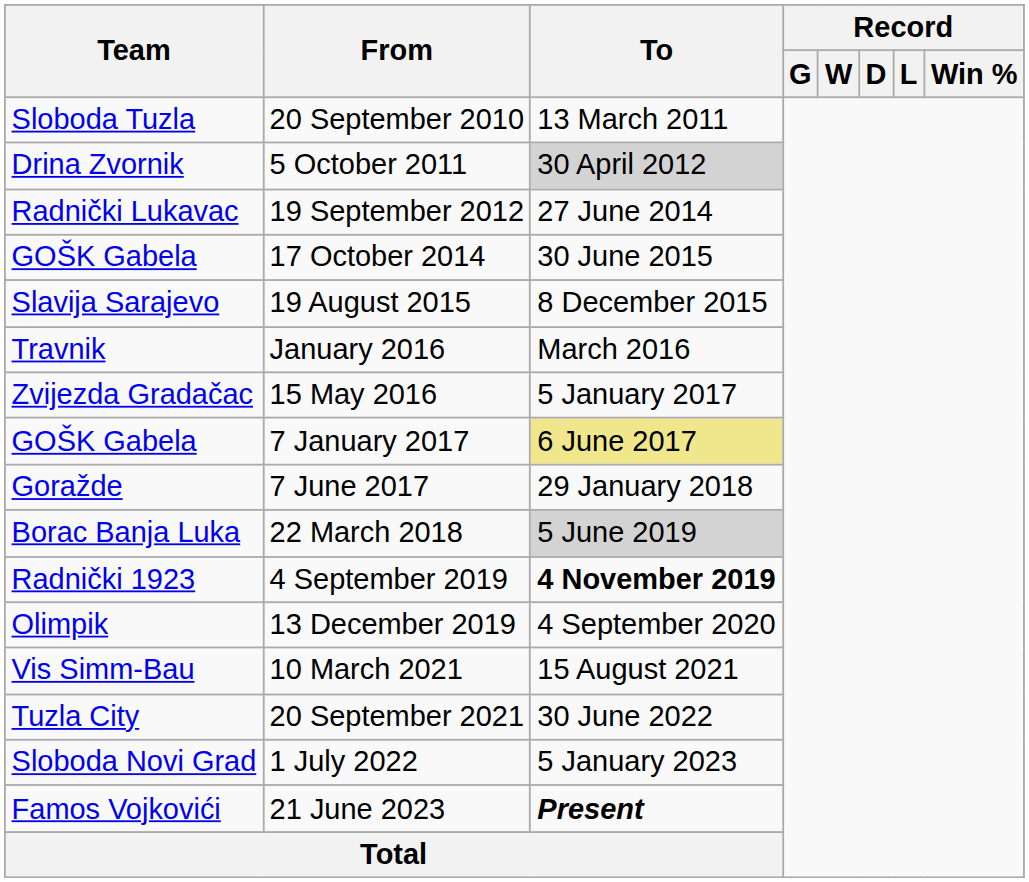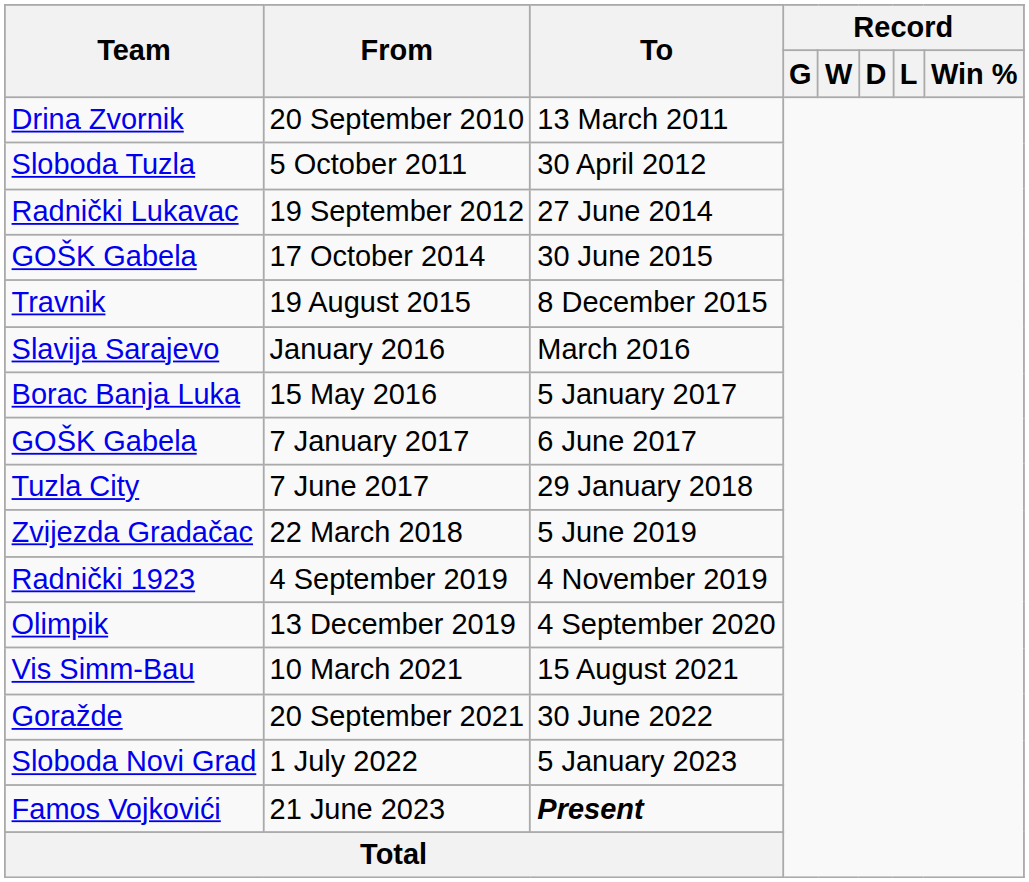20 September 2010 | Team: Sloboda Tuzla -> Drina Zvornik
5 October 2011 | Team: Drina Zvornik -> Sloboda Tuzla
5 October 2011 | To: lightgrey background -> no background
19 August 2015 | Team: Slavija Sarajevo -> Travnik
January 2016 | Team: Travnik -> Slavija Sarajevo
15 May 2016 | Team: Zvijezda Gradačac -> Borac Banja Luka
7 January 2017 | To: khaki background -> no background
7 June 2017 | Team: Goražde -> Tuzla City
22 March 2018 | Team: Borac Banja Luka -> Zvijezda Gradačac
22 March 2018 | To: lightgrey background -> no background
4 September 2019 | To: bold -> normal
20 September 2021 | Team: Tuzla City -> Goražde
